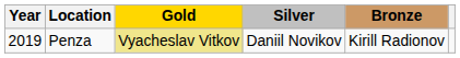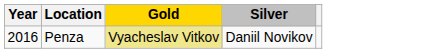- column: Bronze | Kirill Radionov
Penza | Year: 2019 -> 2016
